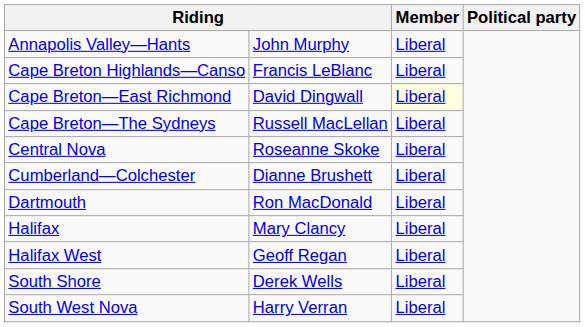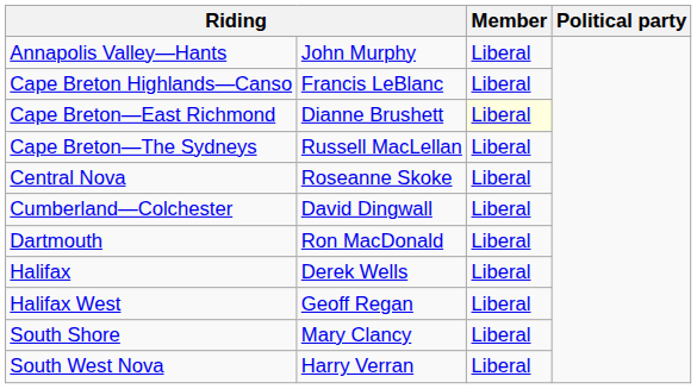Cape Breton—East Richmond | column 2: David Dingwall -> Dianne Brushett
Cumberland—Colchester | column 2: Dianne Brushett -> David Dingwall
Halifax | column 2: Mary Clancy -> Derek Wells
South Shore | column 2: Derek Wells -> Mary Clancy
